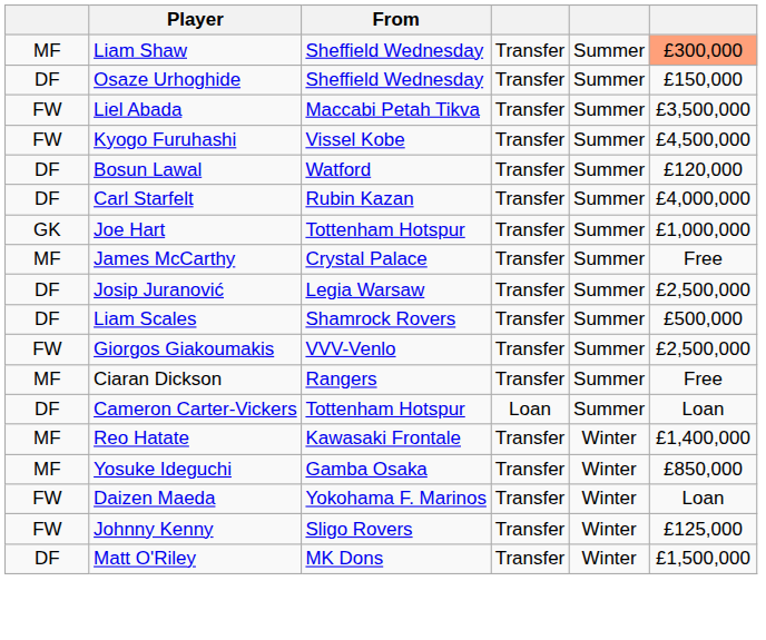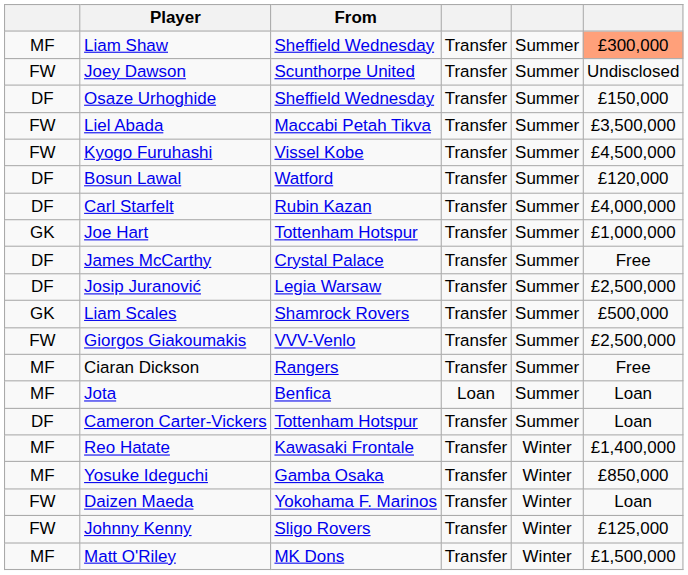+ row: FW | Joey Dawson | Scunthorpe United | Transfer | Summer | Undisclosed
James McCarthy | column 1: MF -> DF
Liam Scales | column 1: DF -> GK
+ row: MF | Jota | Benfica | Loan | Summer | Loan
Cameron Carter-Vickers | column 4: Loan -> Transfer
Matt O'Riley | column 1: DF -> MF
